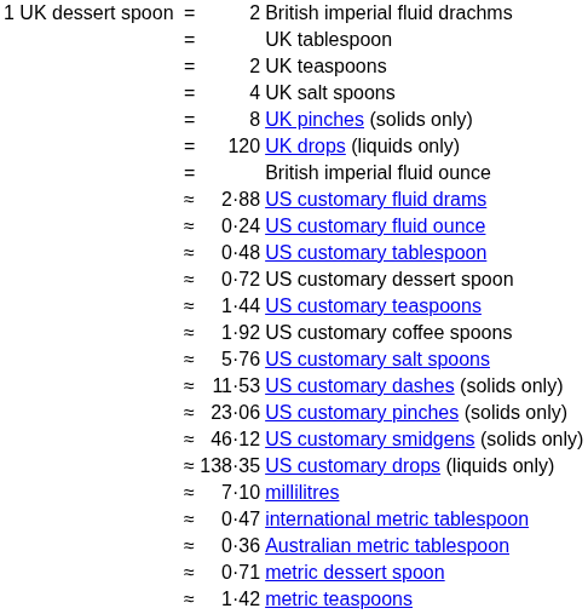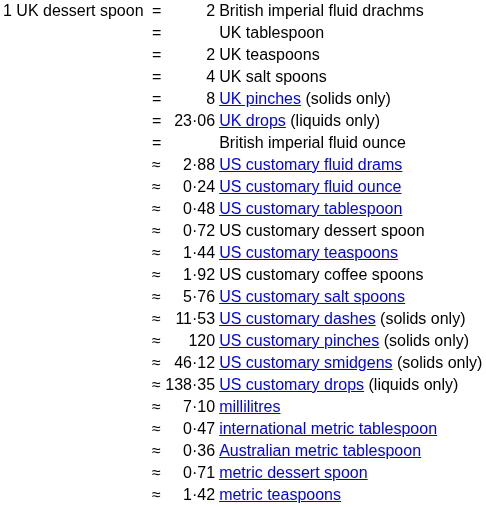UK drops (liquids only) | column 3: 120 -> 23·06
US customary pinches (solids only) | column 3: 23·06 -> 120
